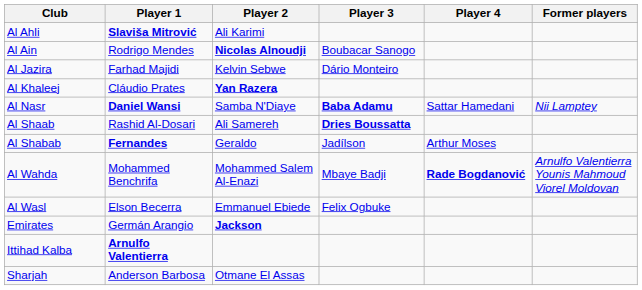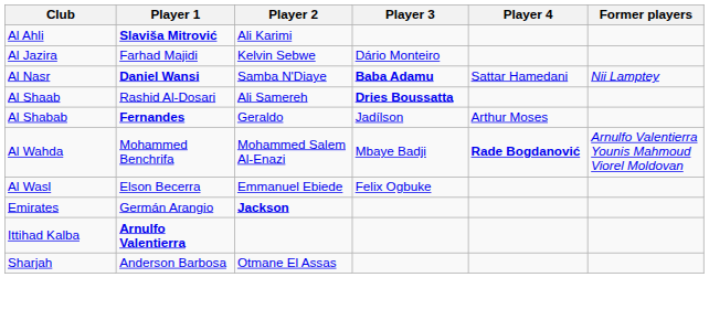- row: Al Ain | Rodrigo Mendes | Nicolas Alnoudji | Boubacar Sanogo
- row: Al Khaleej | Cláudio Prates | Yan Razera
